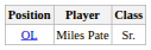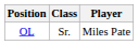columns swapped: Player <-> Class
